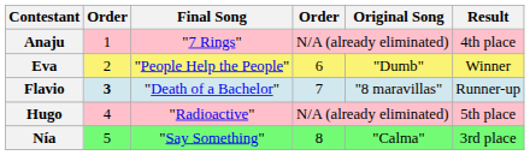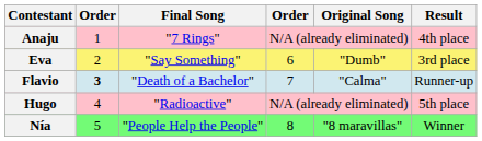Eva | Final Song: "People Help the People" -> "Say Something"
Eva | Result: Winner -> 3rd place
Flavio | Original Song: "8 maravillas" -> "Calma"
Nía | Final Song: "Say Something" -> "People Help the People"
Nía | Original Song: "Calma" -> "8 maravillas"
Nía | Result: 3rd place -> Winner
